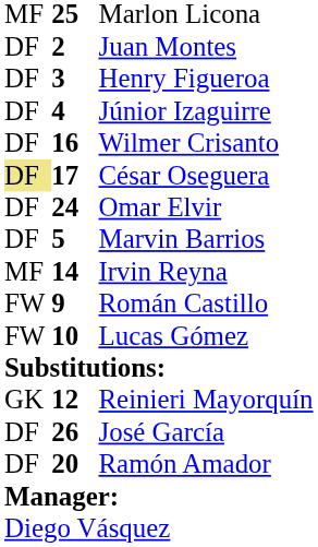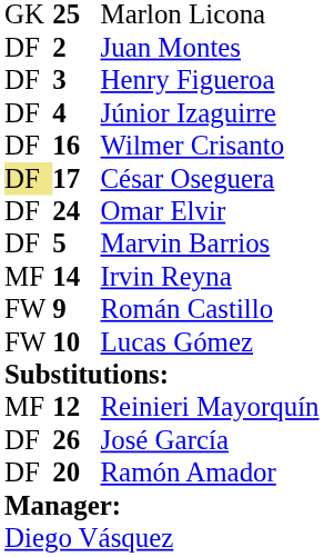Marlon Licona | column 1: MF -> GK
Reinieri Mayorquín | column 1: GK -> MF
